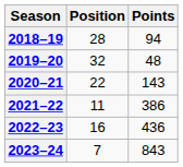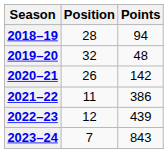2020–21 | Position: 22 -> 26
2020–21 | Points: 143 -> 142
2022–23 | Position: 16 -> 12
2022–23 | Points: 436 -> 439
